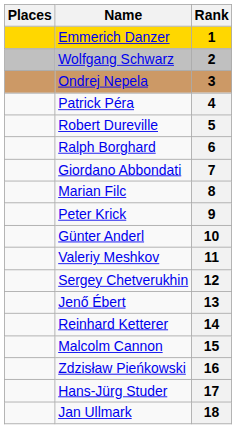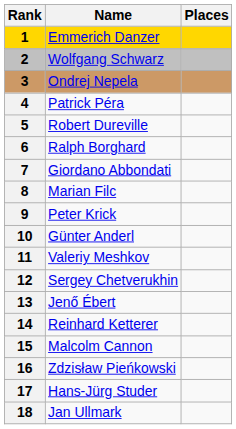columns swapped: Rank <-> Places
